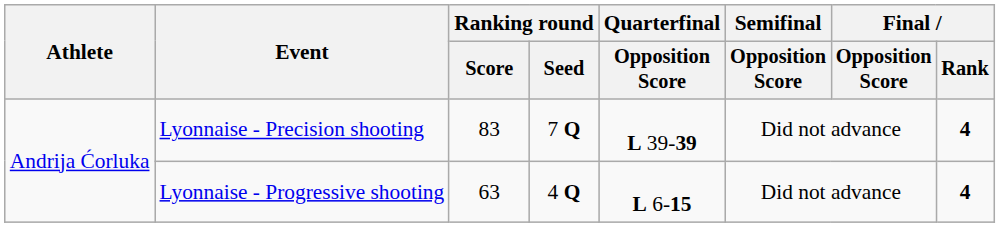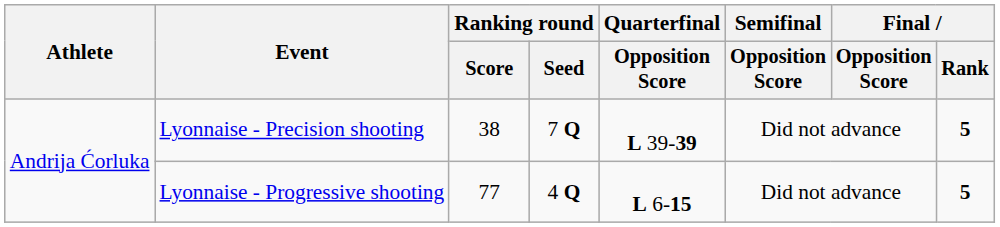Lyonnaise - Precision shooting | Ranking round / Score: 83 -> 38
Lyonnaise - Precision shooting | Final / Rank: 4 -> 5
Lyonnaise - Progressive shooting | Ranking round / Score: 63 -> 77
Lyonnaise - Progressive shooting | Final / Rank: 4 -> 5
